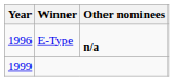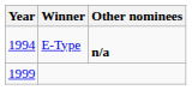E-Type | Year: 1996 -> 1994
